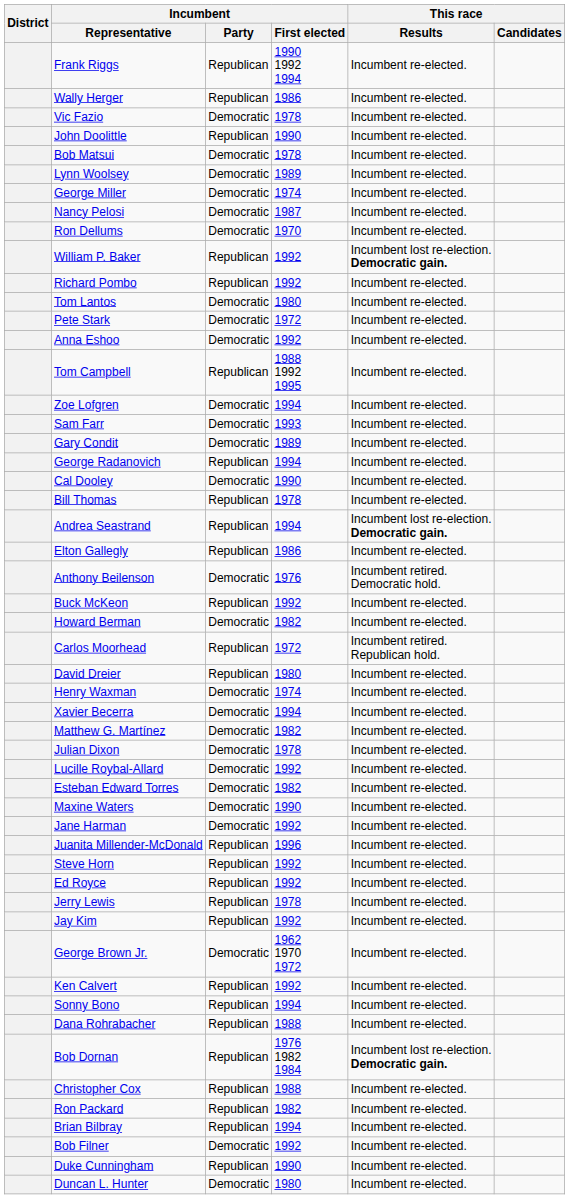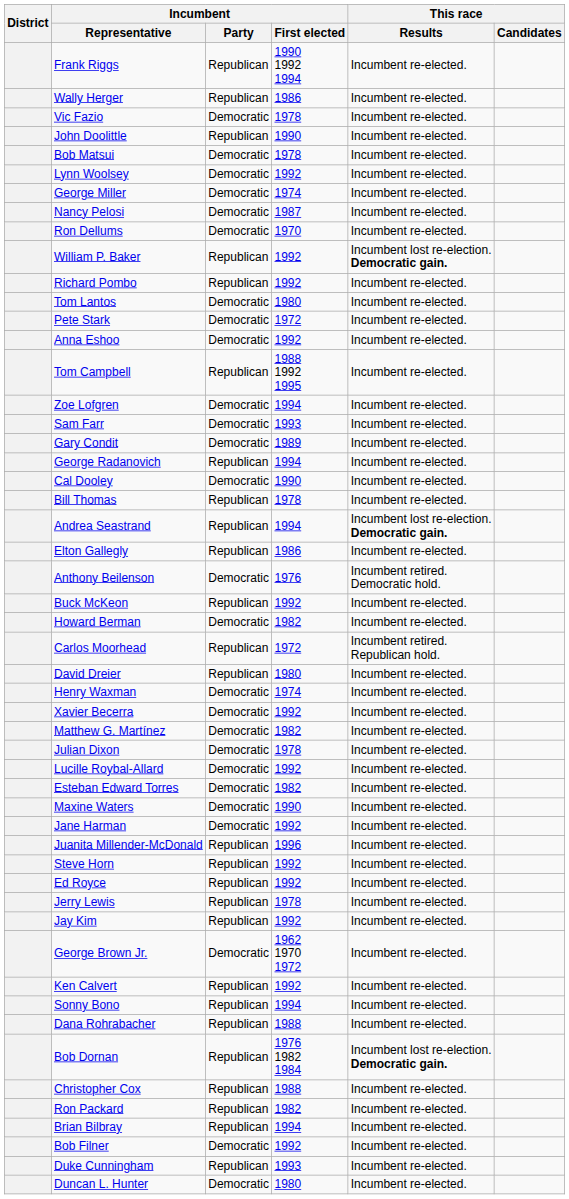Lynn Woolsey | Incumbent / First elected: 1989 -> 1992
Xavier Becerra | Incumbent / First elected: 1994 -> 1992
Duke Cunningham | Incumbent / First elected: 1990 -> 1993
